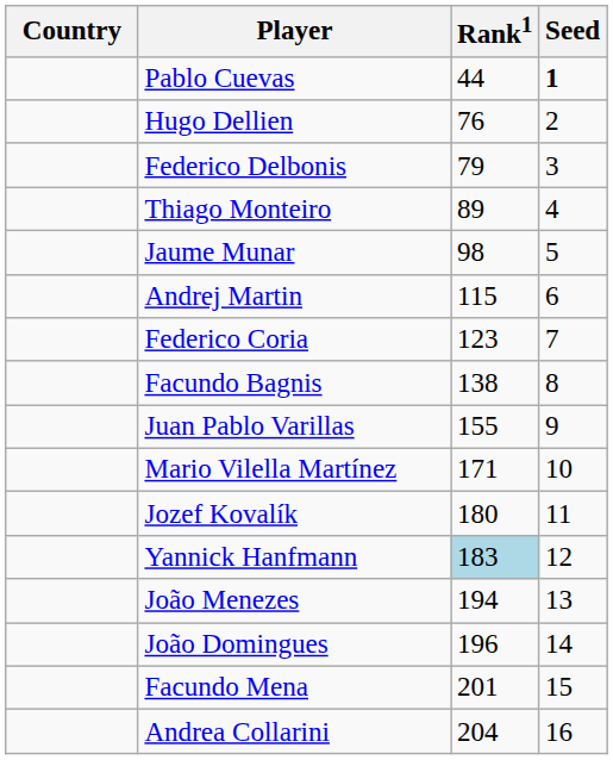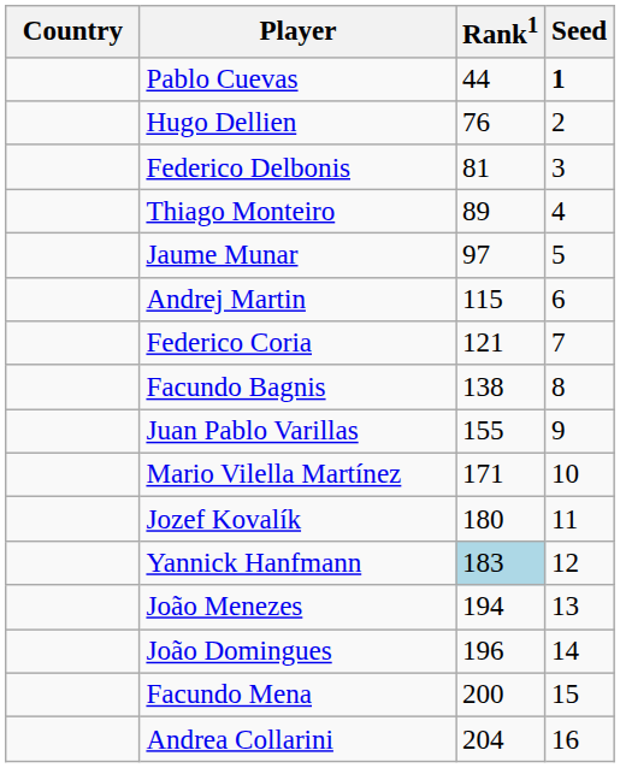Federico Delbonis | Rank1: 79 -> 81
Jaume Munar | Rank1: 98 -> 97
Federico Coria | Rank1: 123 -> 121
Facundo Mena | Rank1: 201 -> 200
